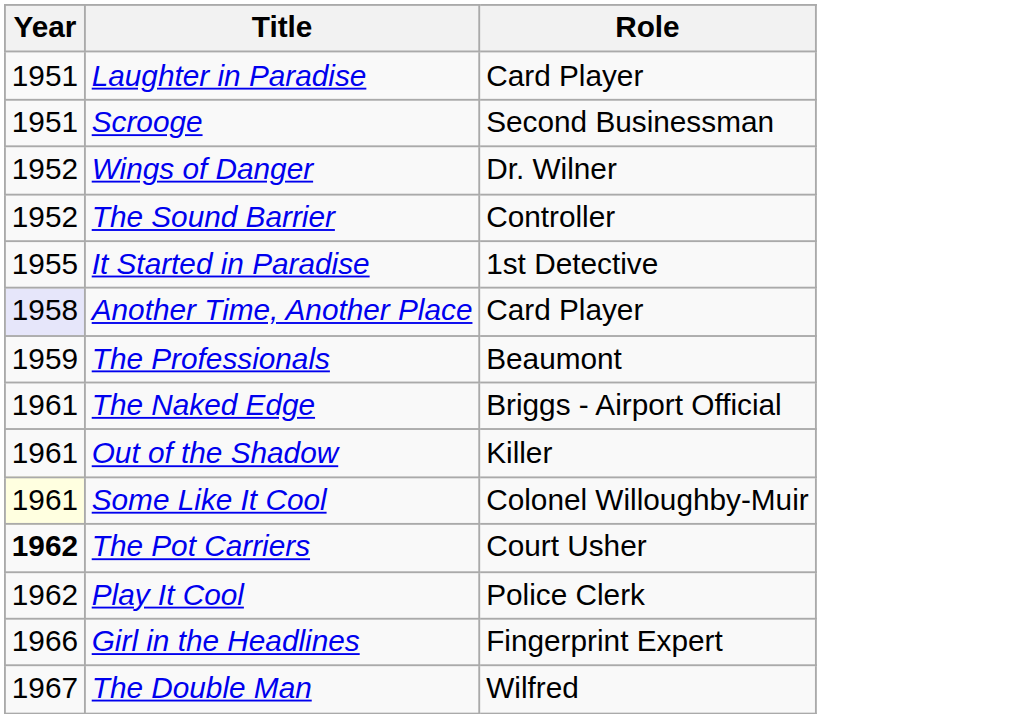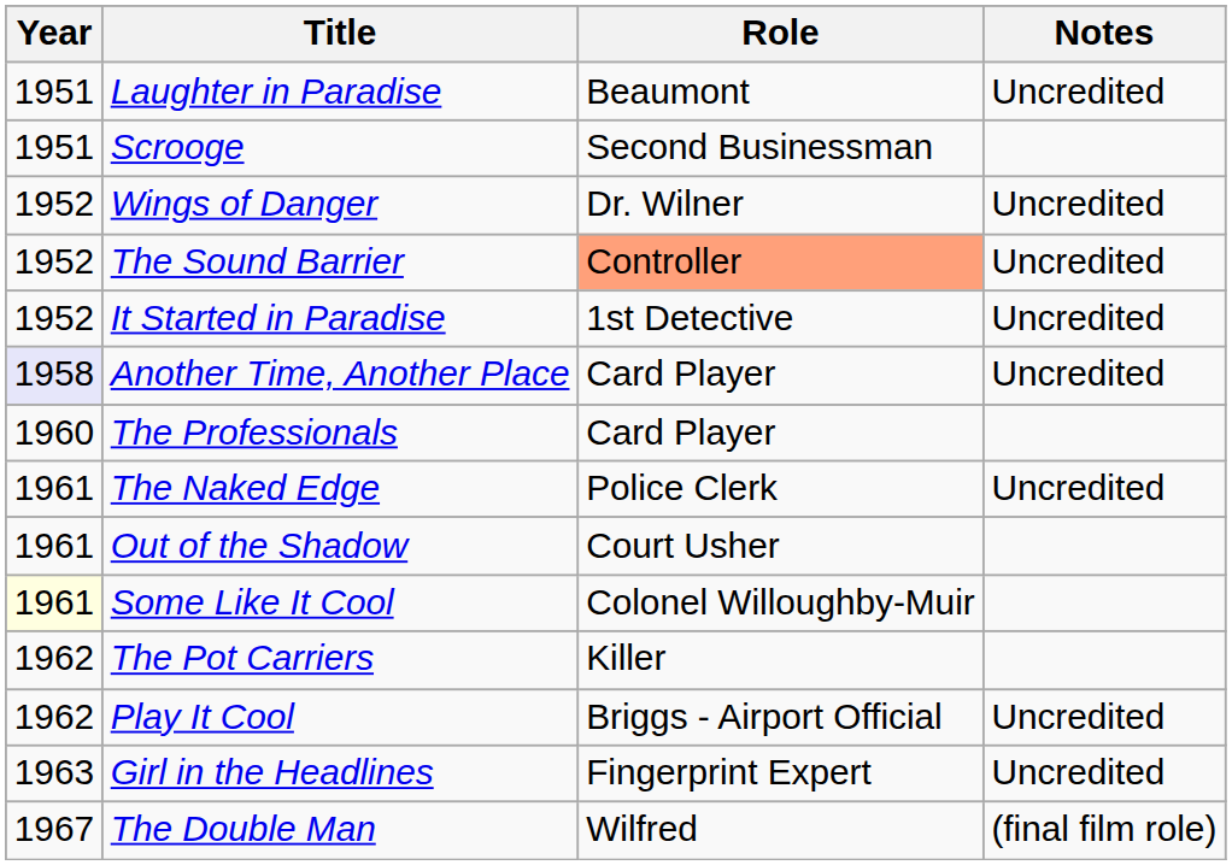+ column: Notes | Uncredited | Uncredited | Uncredited | Uncredited | Uncredited | Uncredited | Uncredited | Uncredited | (final film role)
Laughter in Paradise | Role: Card Player -> Beaumont
The Sound Barrier | Role: no background -> lightsalmon background
It Started in Paradise | Year: 1955 -> 1952
The Professionals | Year: 1959 -> 1960
The Professionals | Role: Beaumont -> Card Player
The Naked Edge | Role: Briggs - Airport Official -> Police Clerk
Out of the Shadow | Role: Killer -> Court Usher
The Pot Carriers | Year: bold -> normal
The Pot Carriers | Role: Court Usher -> Killer
Play It Cool | Role: Police Clerk -> Briggs - Airport Official
Girl in the Headlines | Year: 1966 -> 1963
